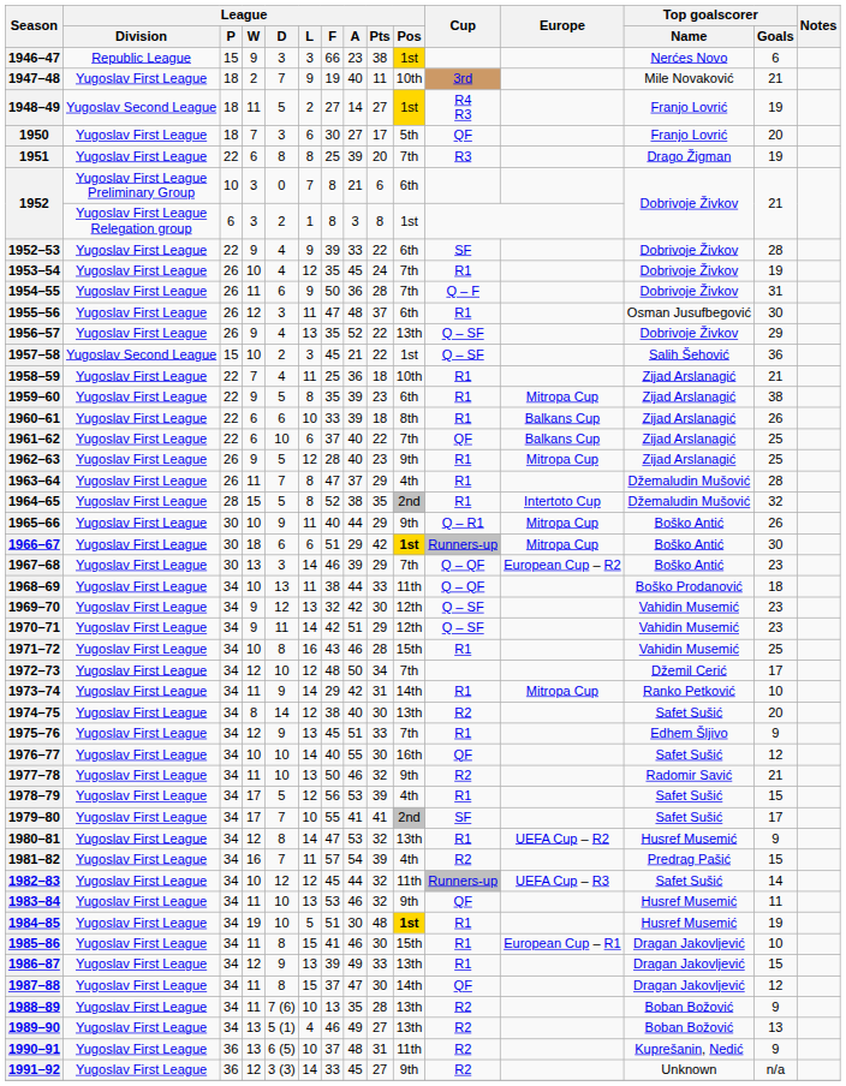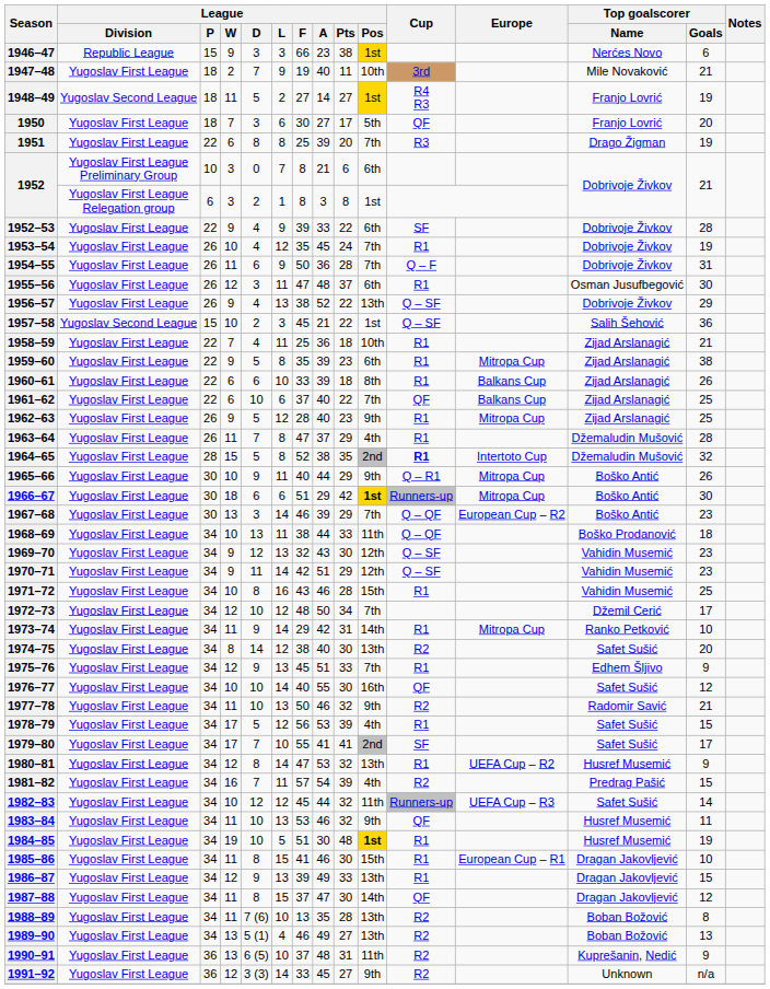1956–57 | League / F: 35 -> 38
1964–65 | Cup: normal -> bold
1969–70 | League / A: 42 -> 43
1988–89 | Top goalscorer / Goals: 9 -> 8
